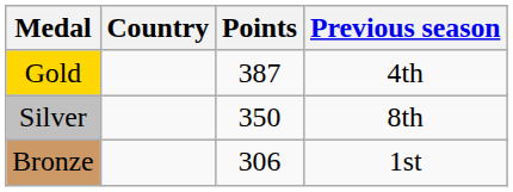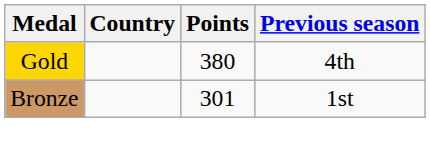Gold | Points: 387 -> 380
- row: Silver | 350 | 8th
Bronze | Points: 306 -> 301
